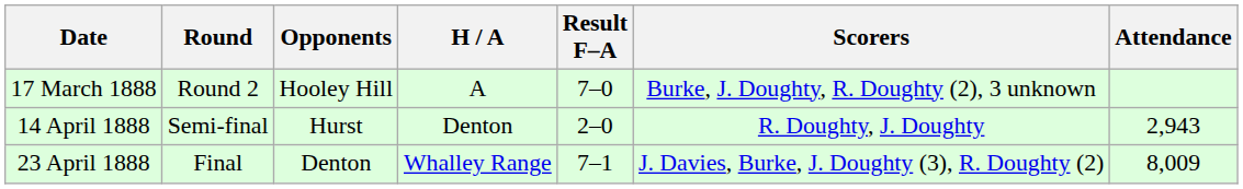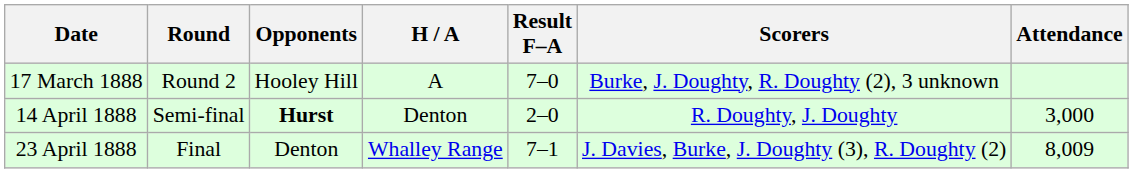14 April 1888 | Opponents: normal -> bold
14 April 1888 | Attendance: 2,943 -> 3,000
